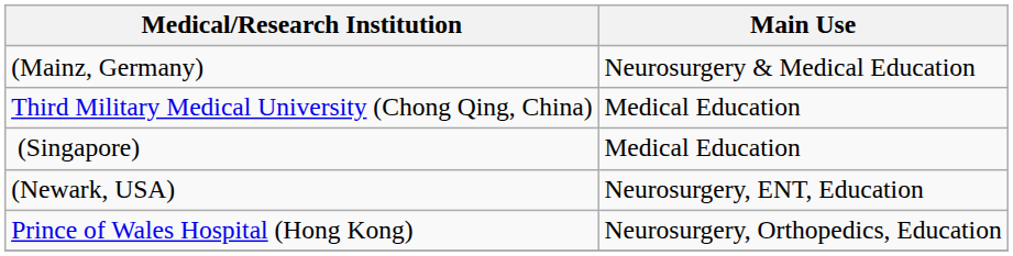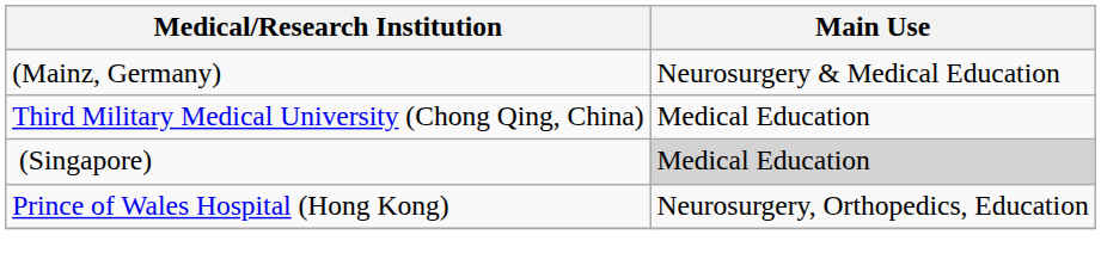(Singapore) | Main Use: no background -> lightgrey background
- row: (Newark, USA) | Neurosurgery, ENT, Education
